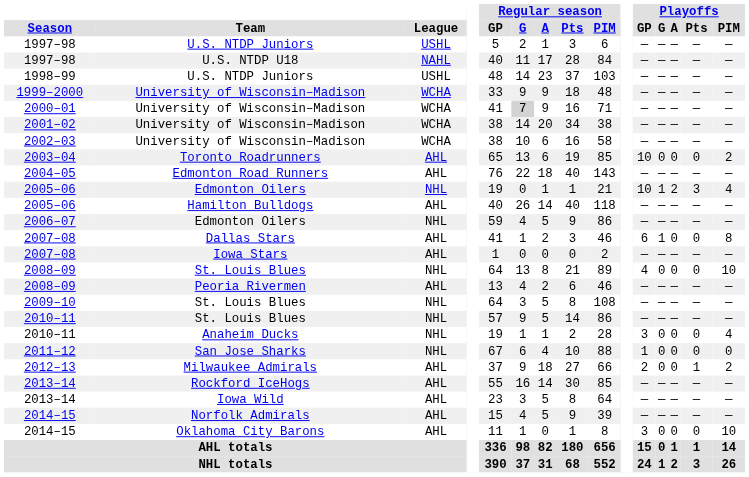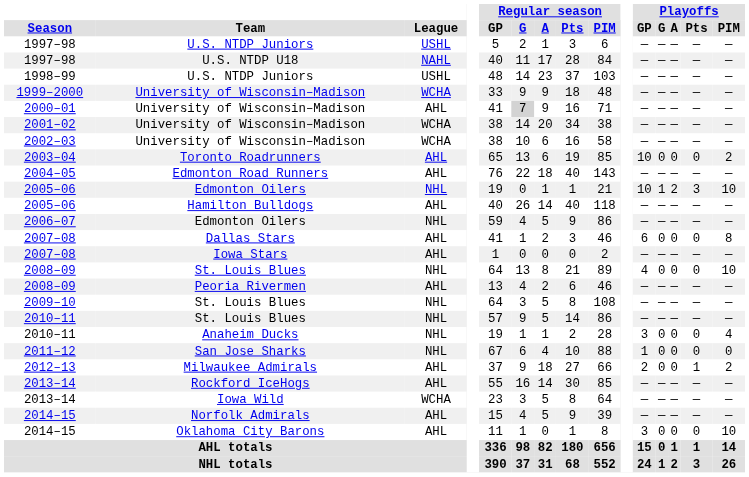2000–01 | League: WCHA -> AHL
2005–06 / Edmonton Oilers | Playoffs / PIM: 4 -> 10
2007–08 / Dallas Stars | Playoffs / G: 1 -> 0
2013–14 / Iowa Wild | League: AHL -> WCHA
